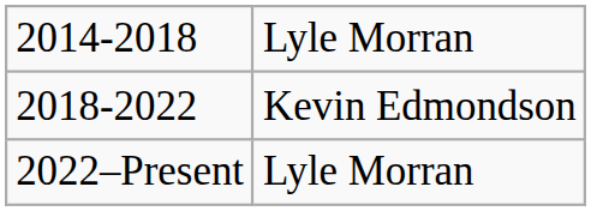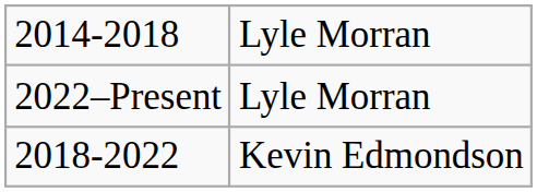rows swapped: 2018-2022 <-> 2022–Present
